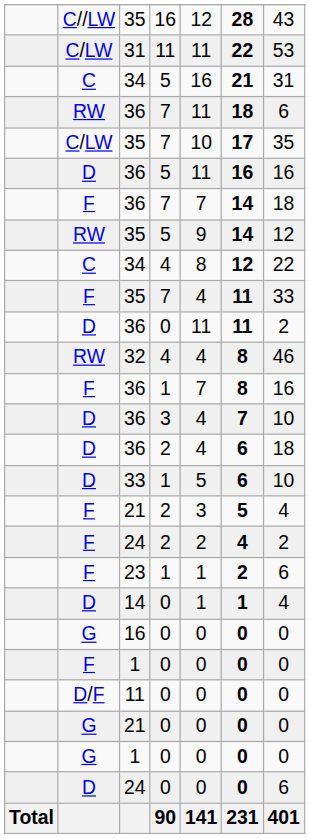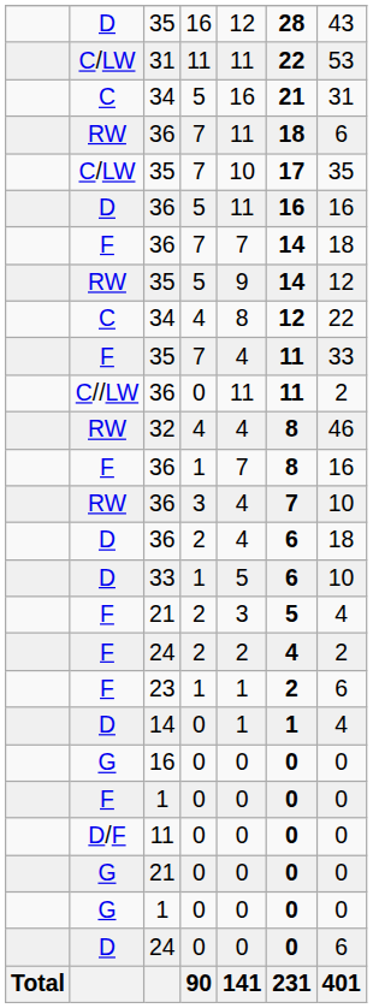35 / 16 | column 2: C//LW -> D
36 / 0 | column 2: D -> C//LW
36 / 3 | column 2: D -> RW
